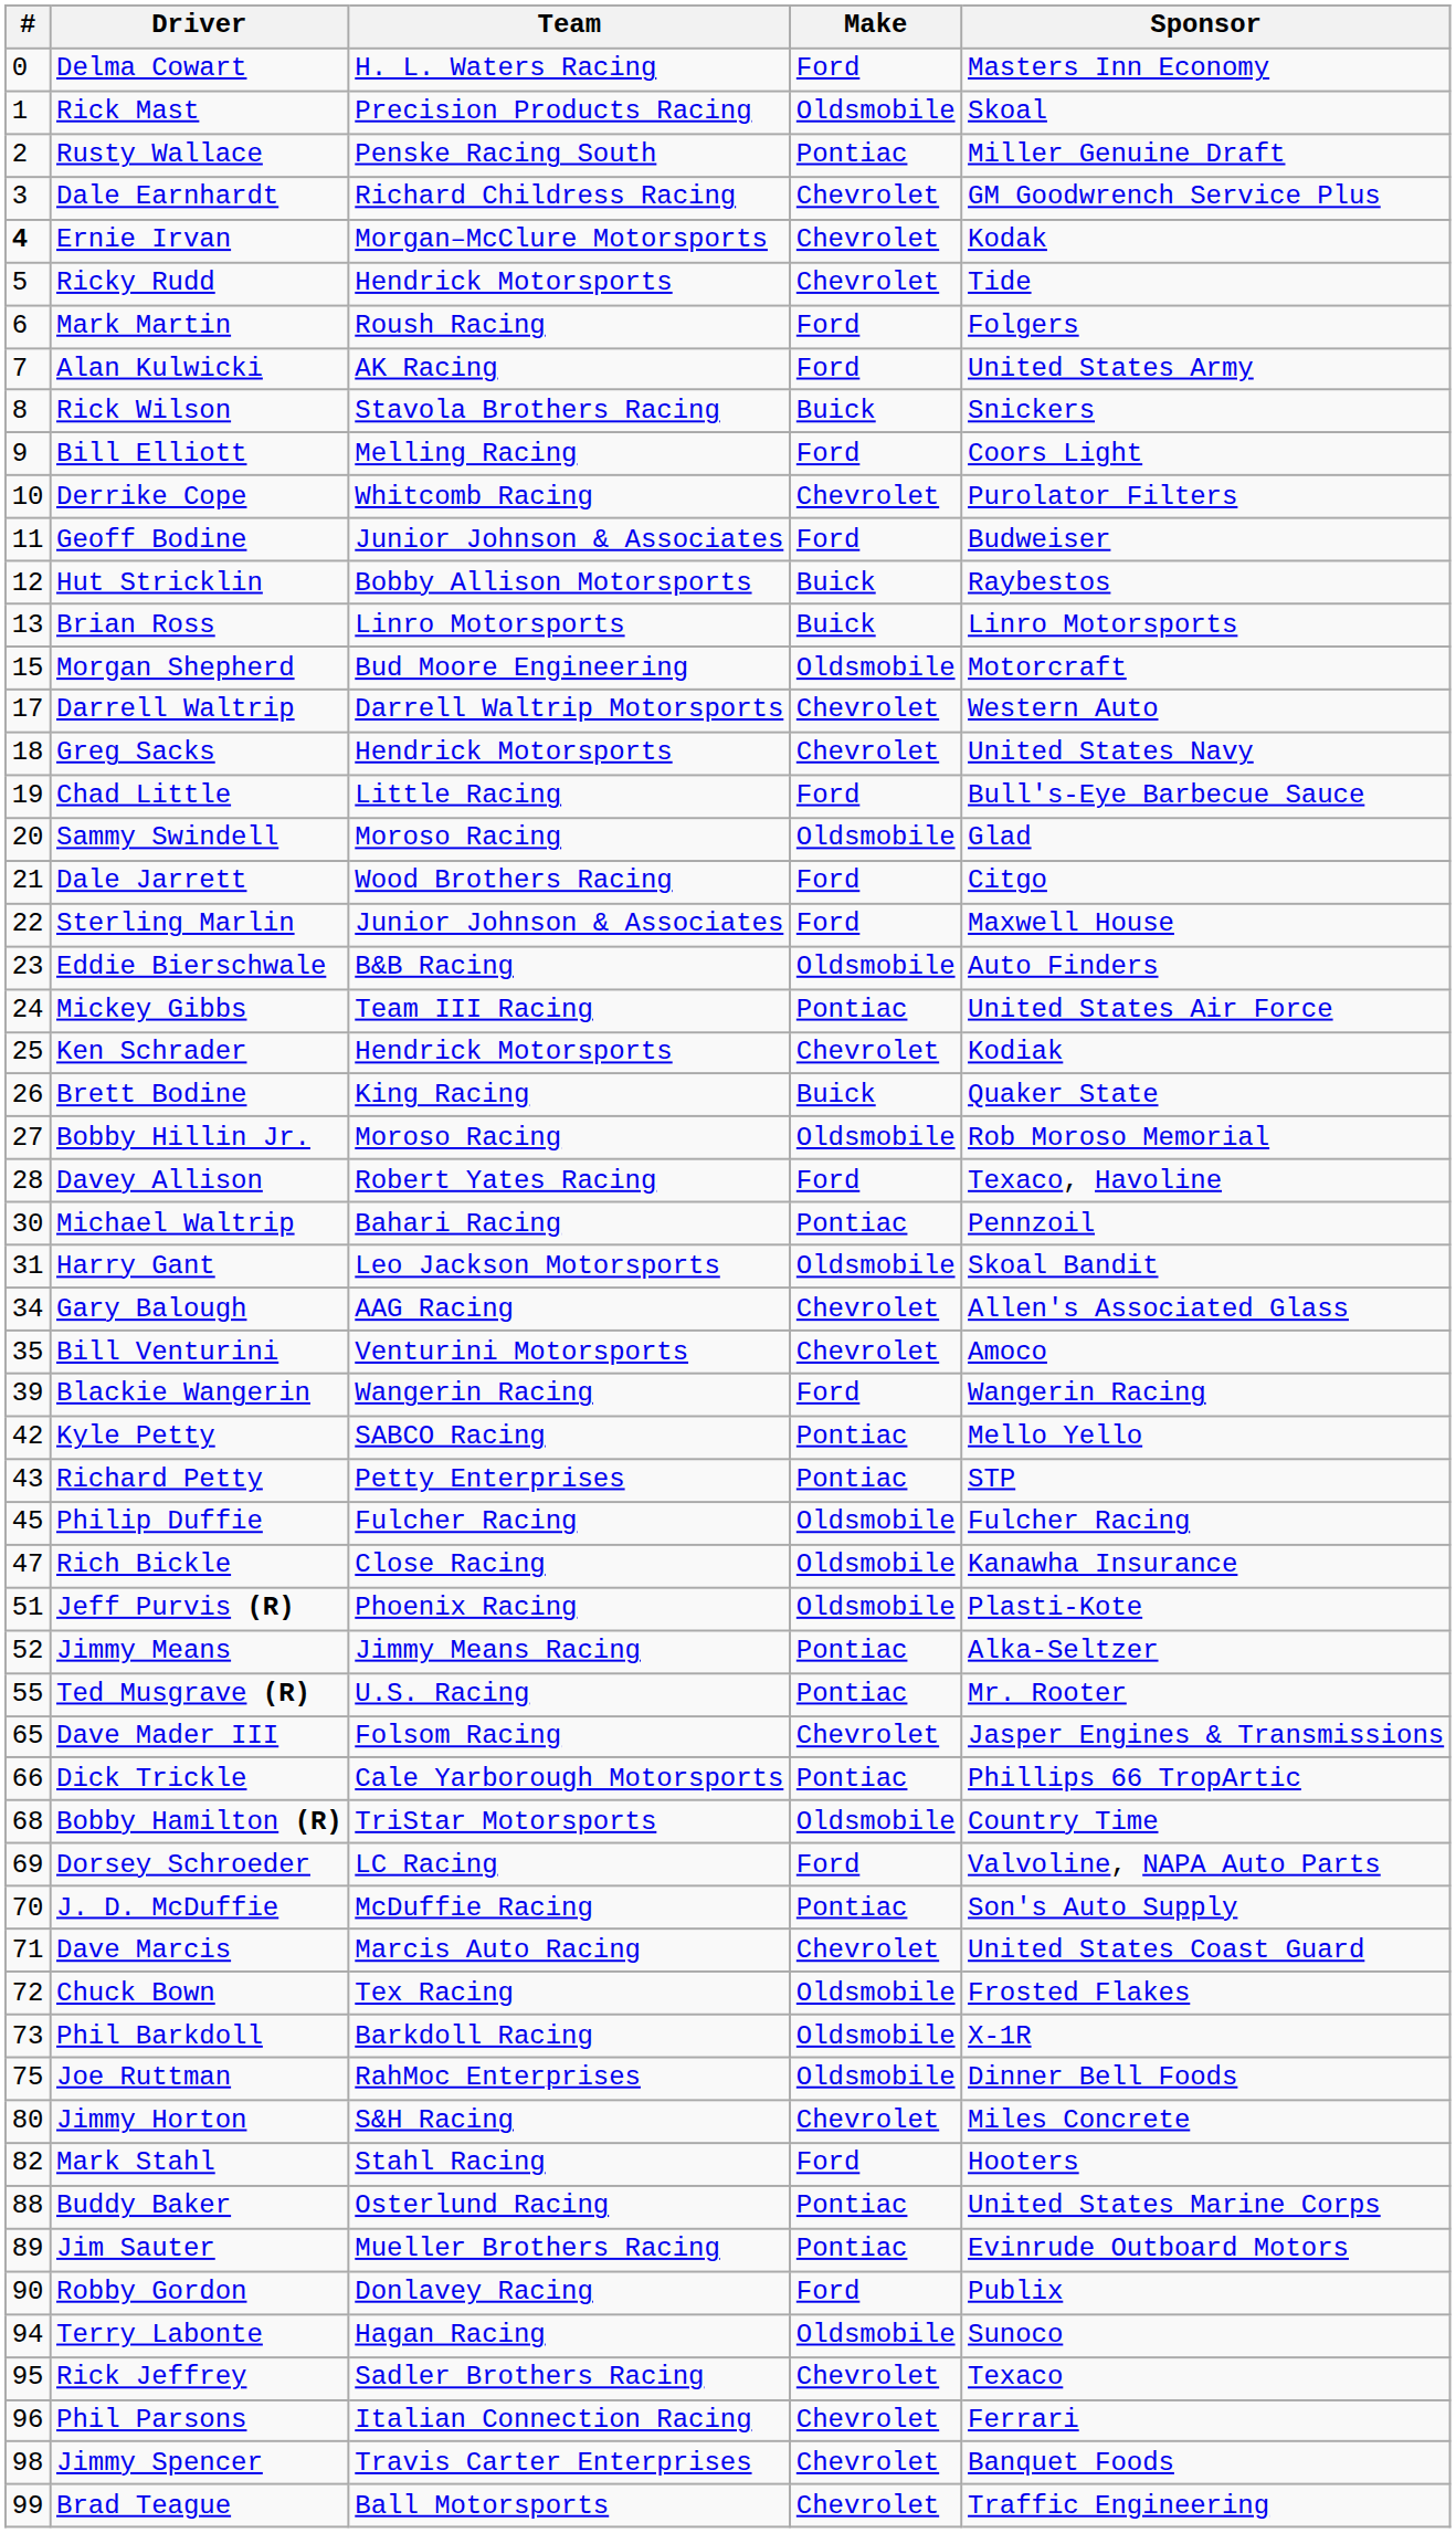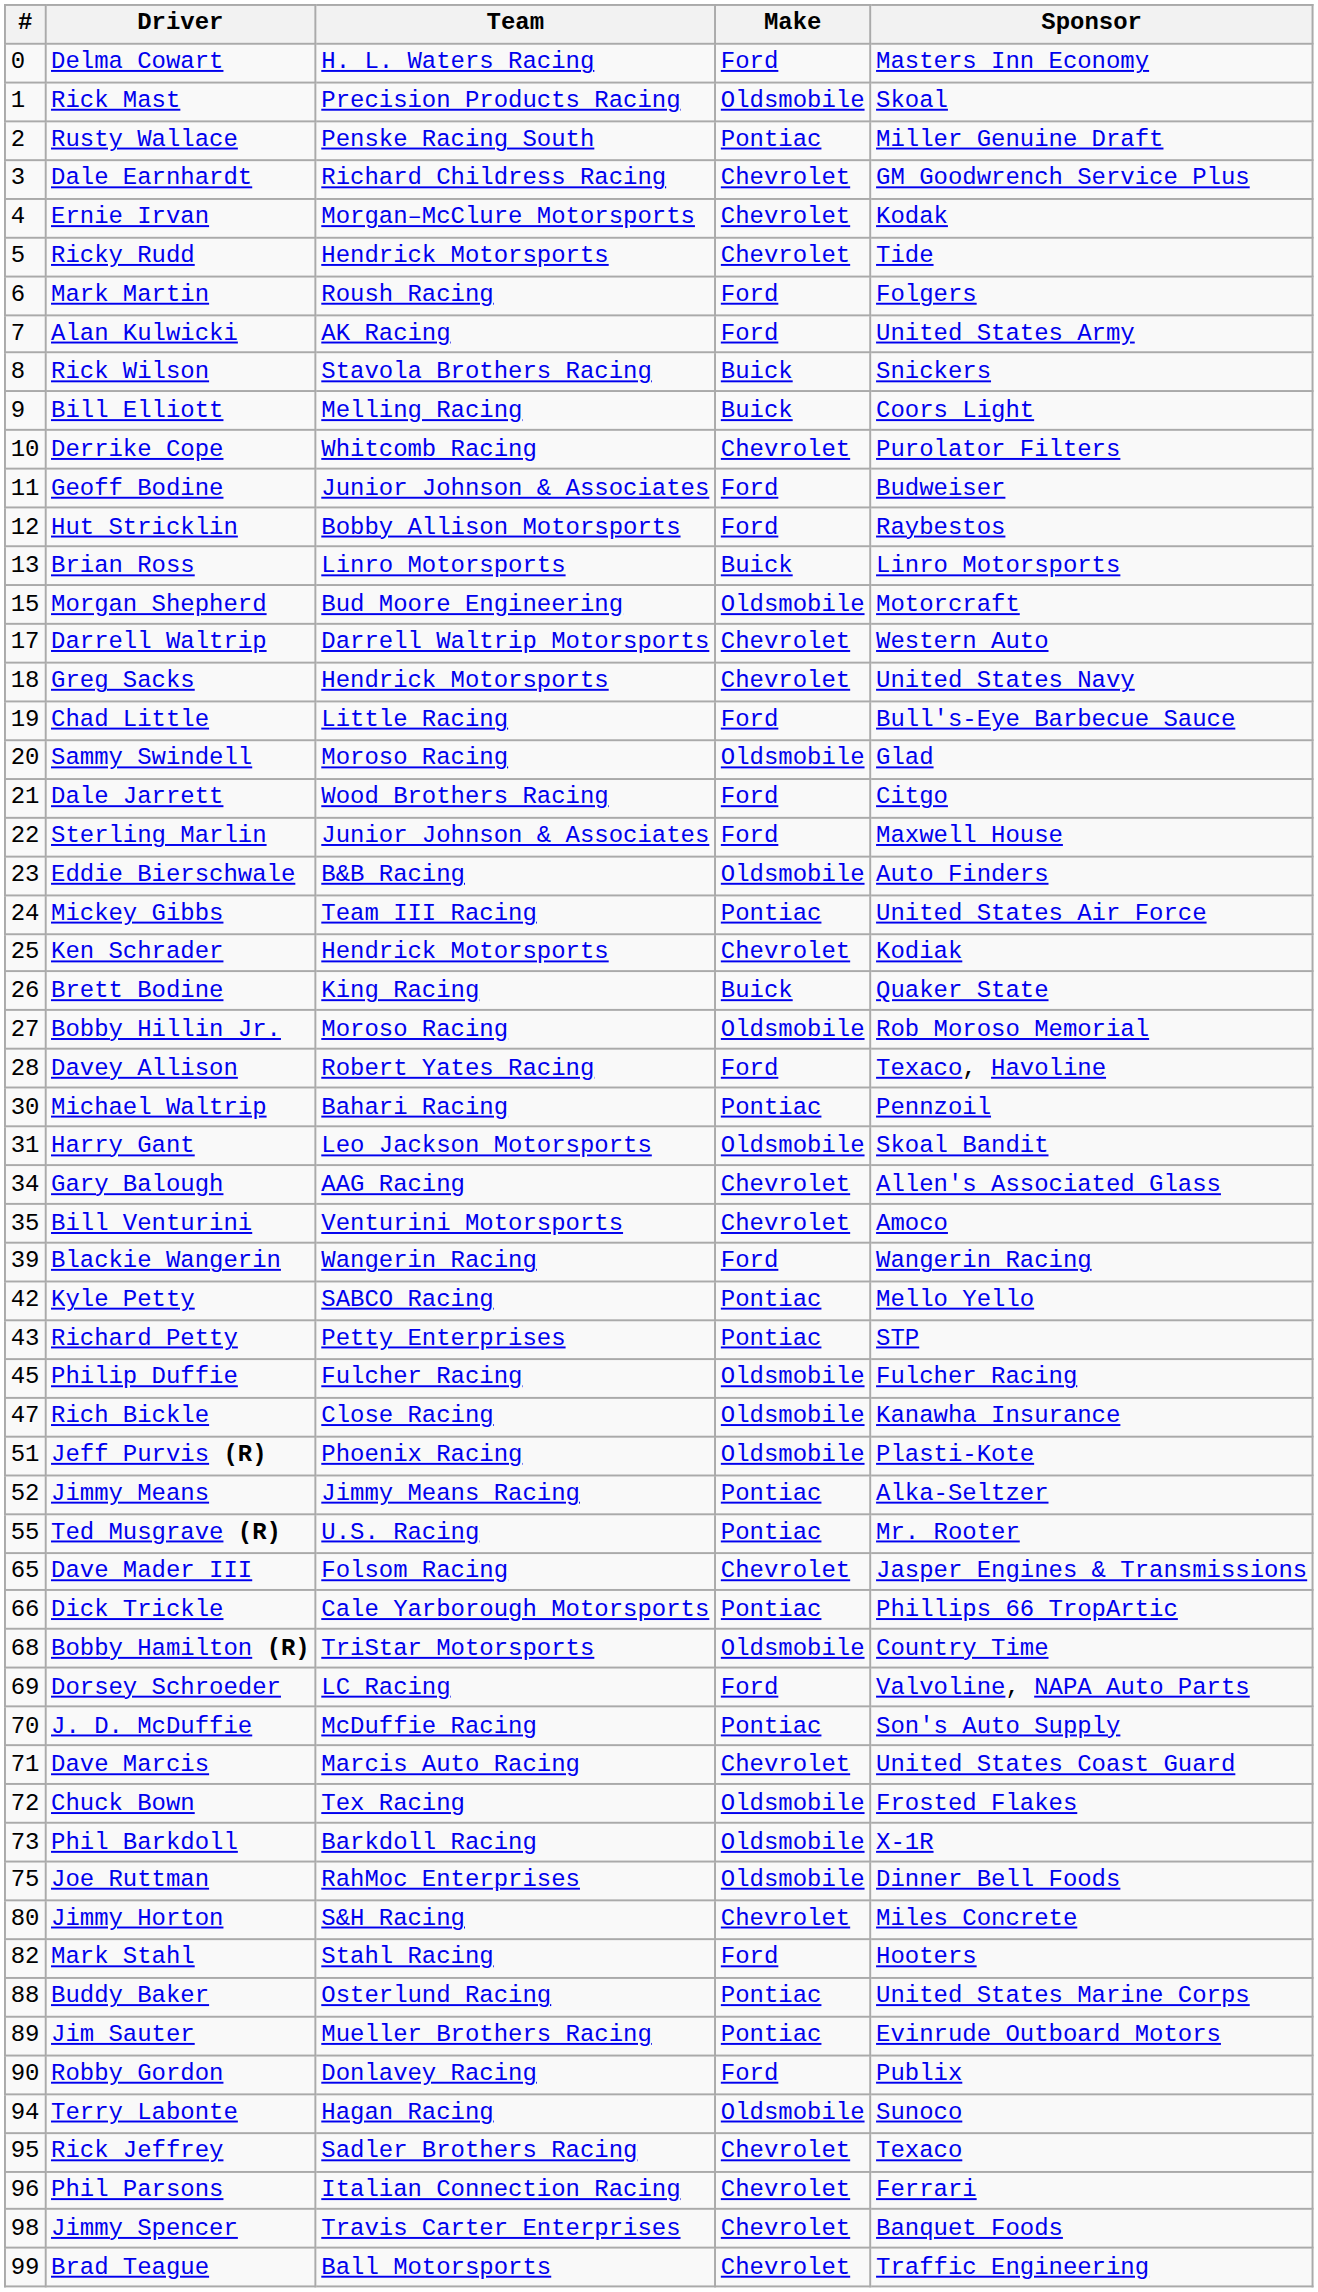Ernie Irvan | #: bold -> normal
Bill Elliott | Make: Ford -> Buick
Hut Stricklin | Make: Buick -> Ford
